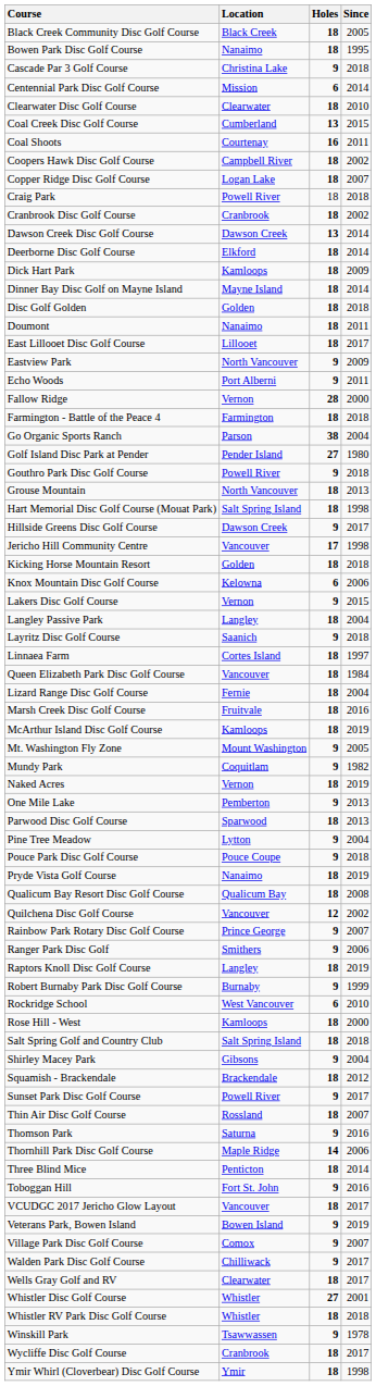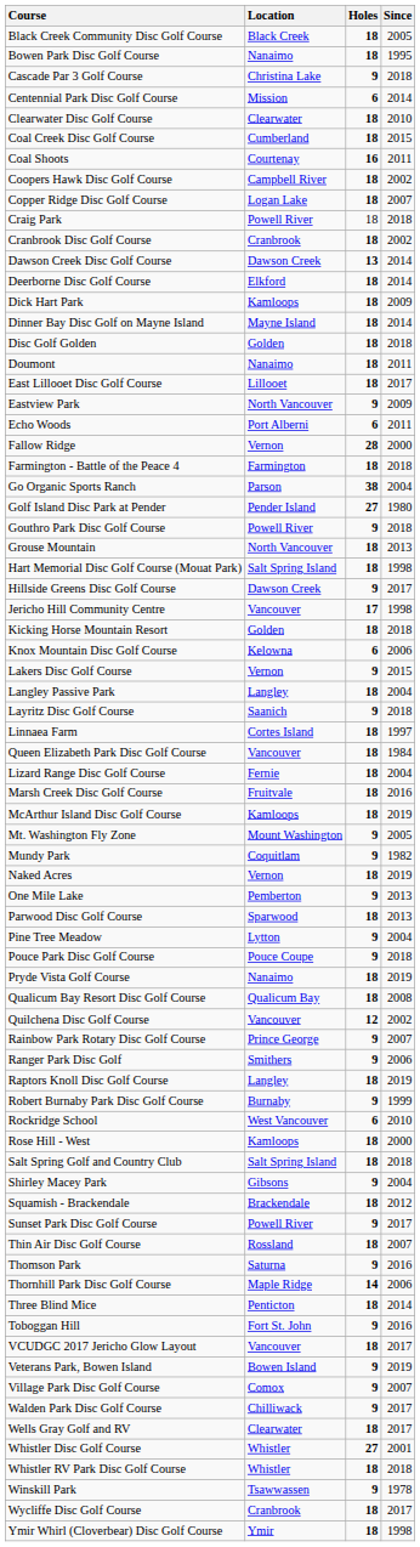Coal Creek Disc Golf Course | Holes: 13 -> 18
Echo Woods | Holes: 9 -> 6
